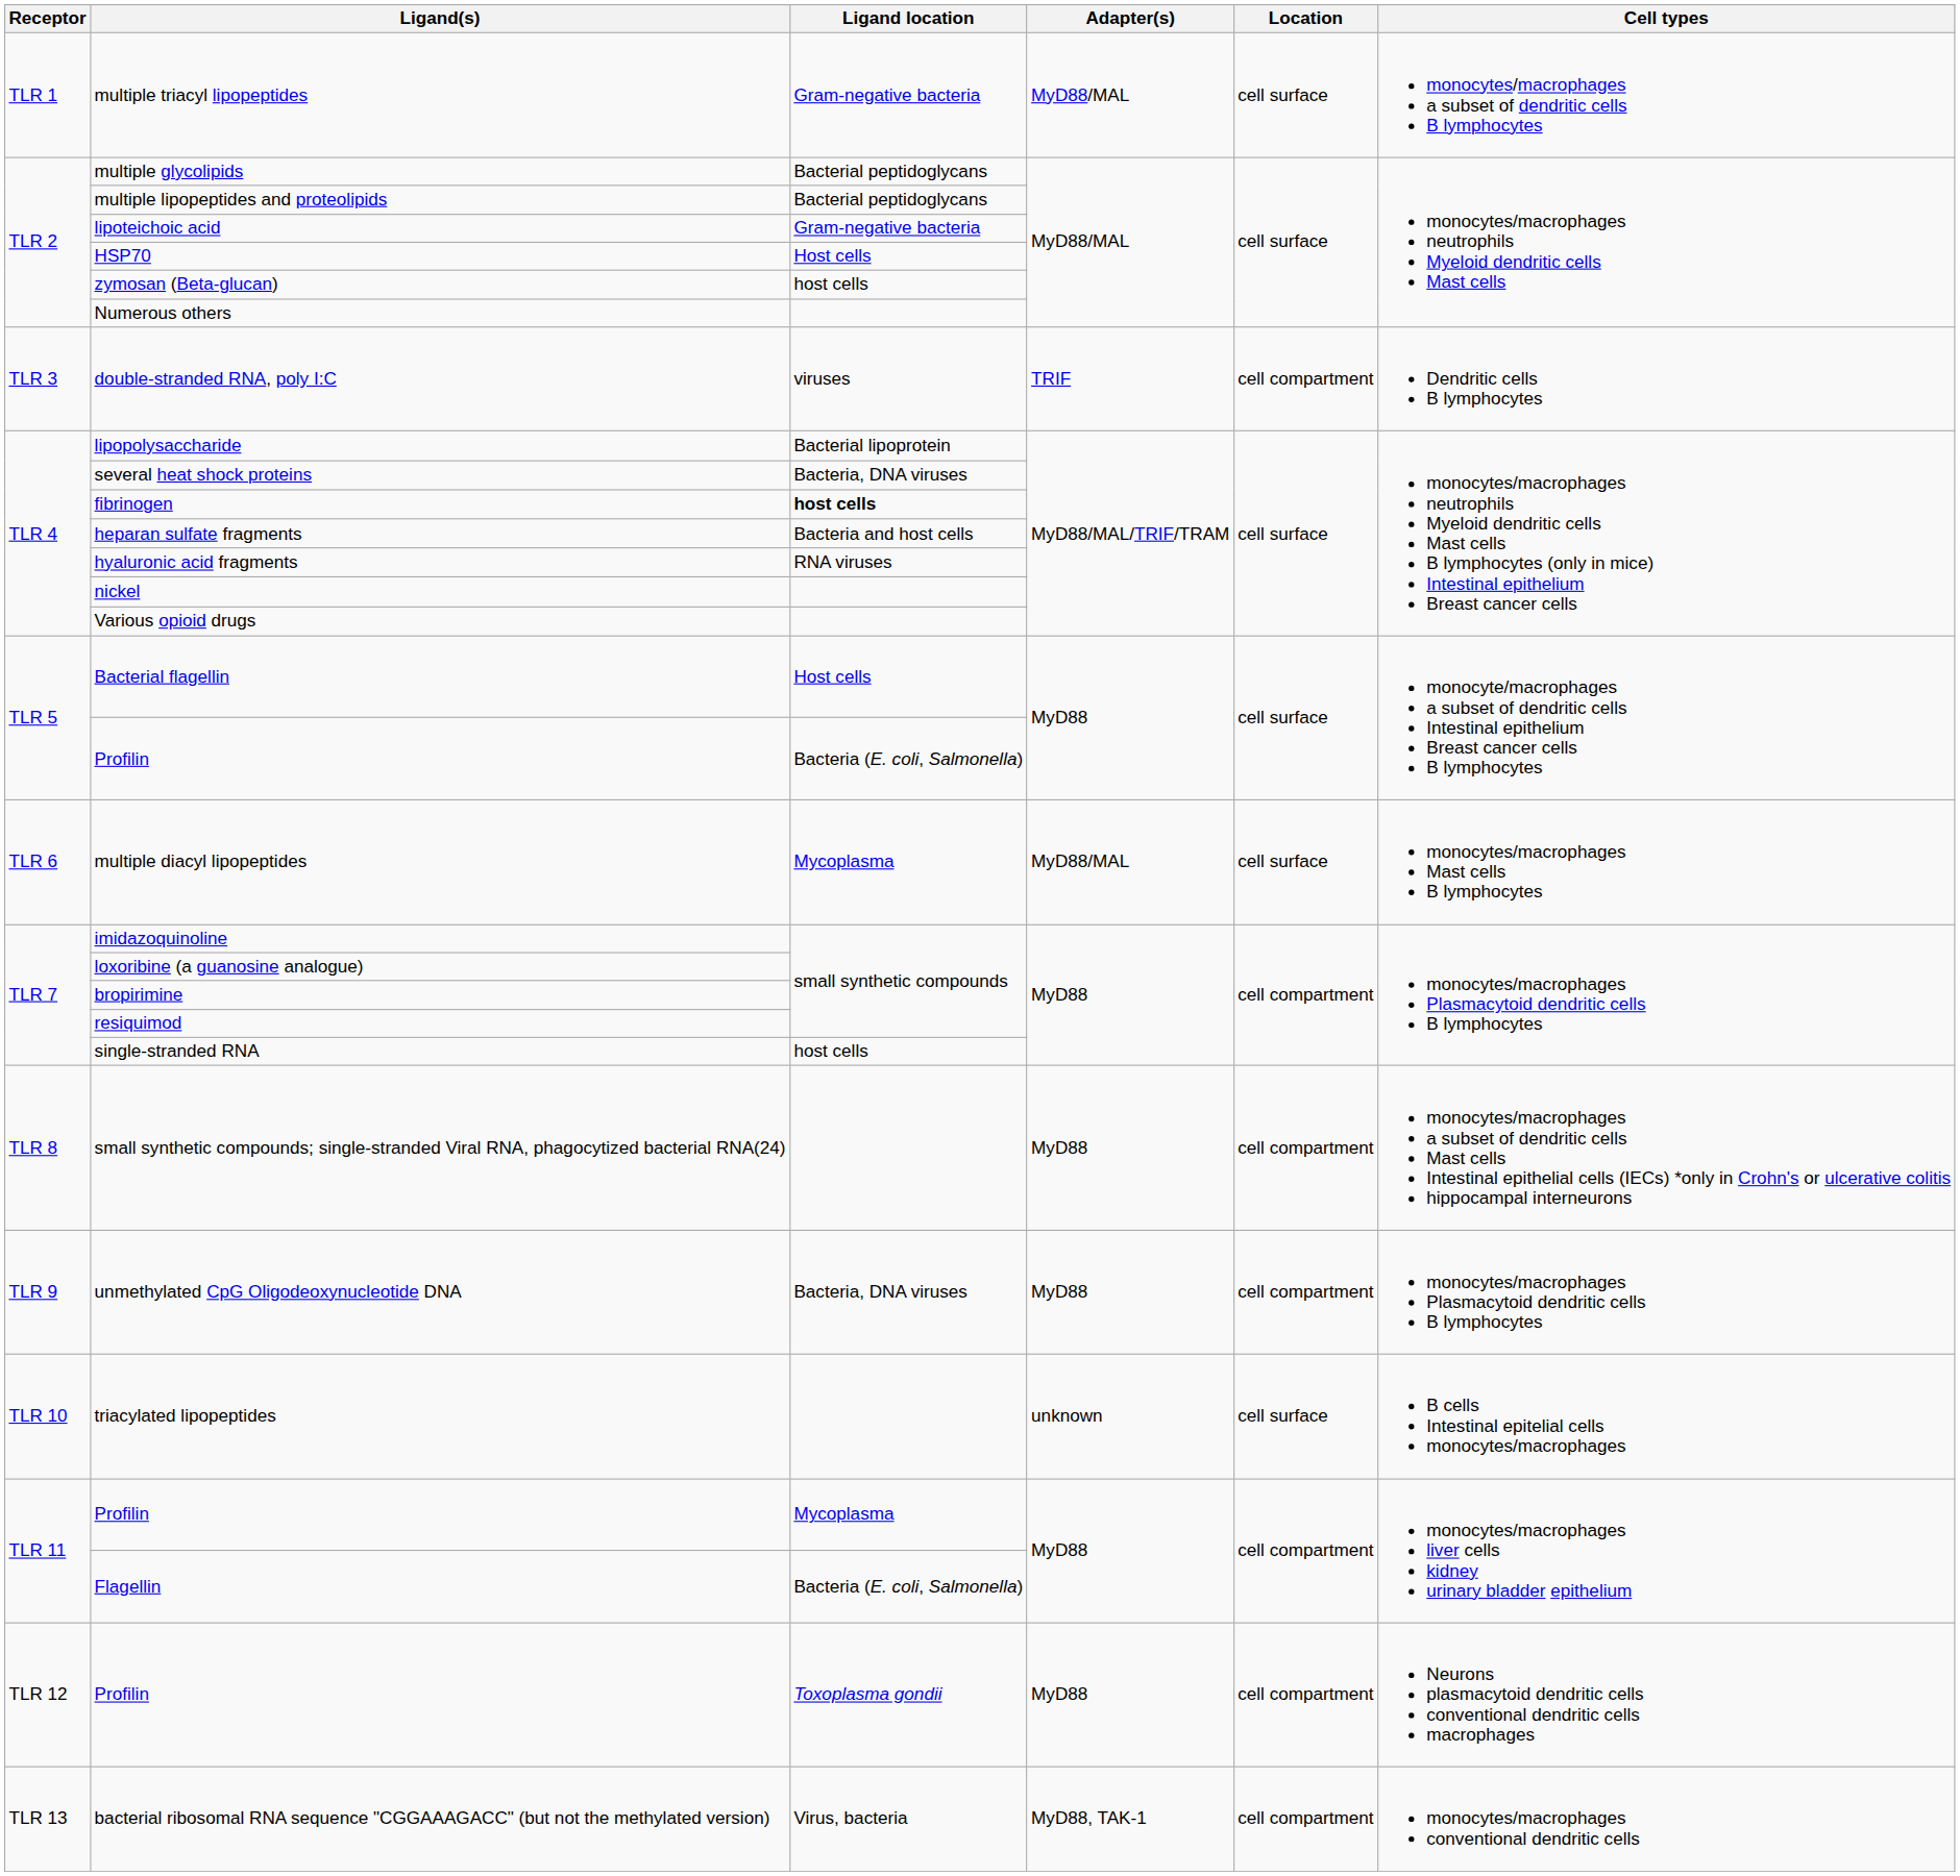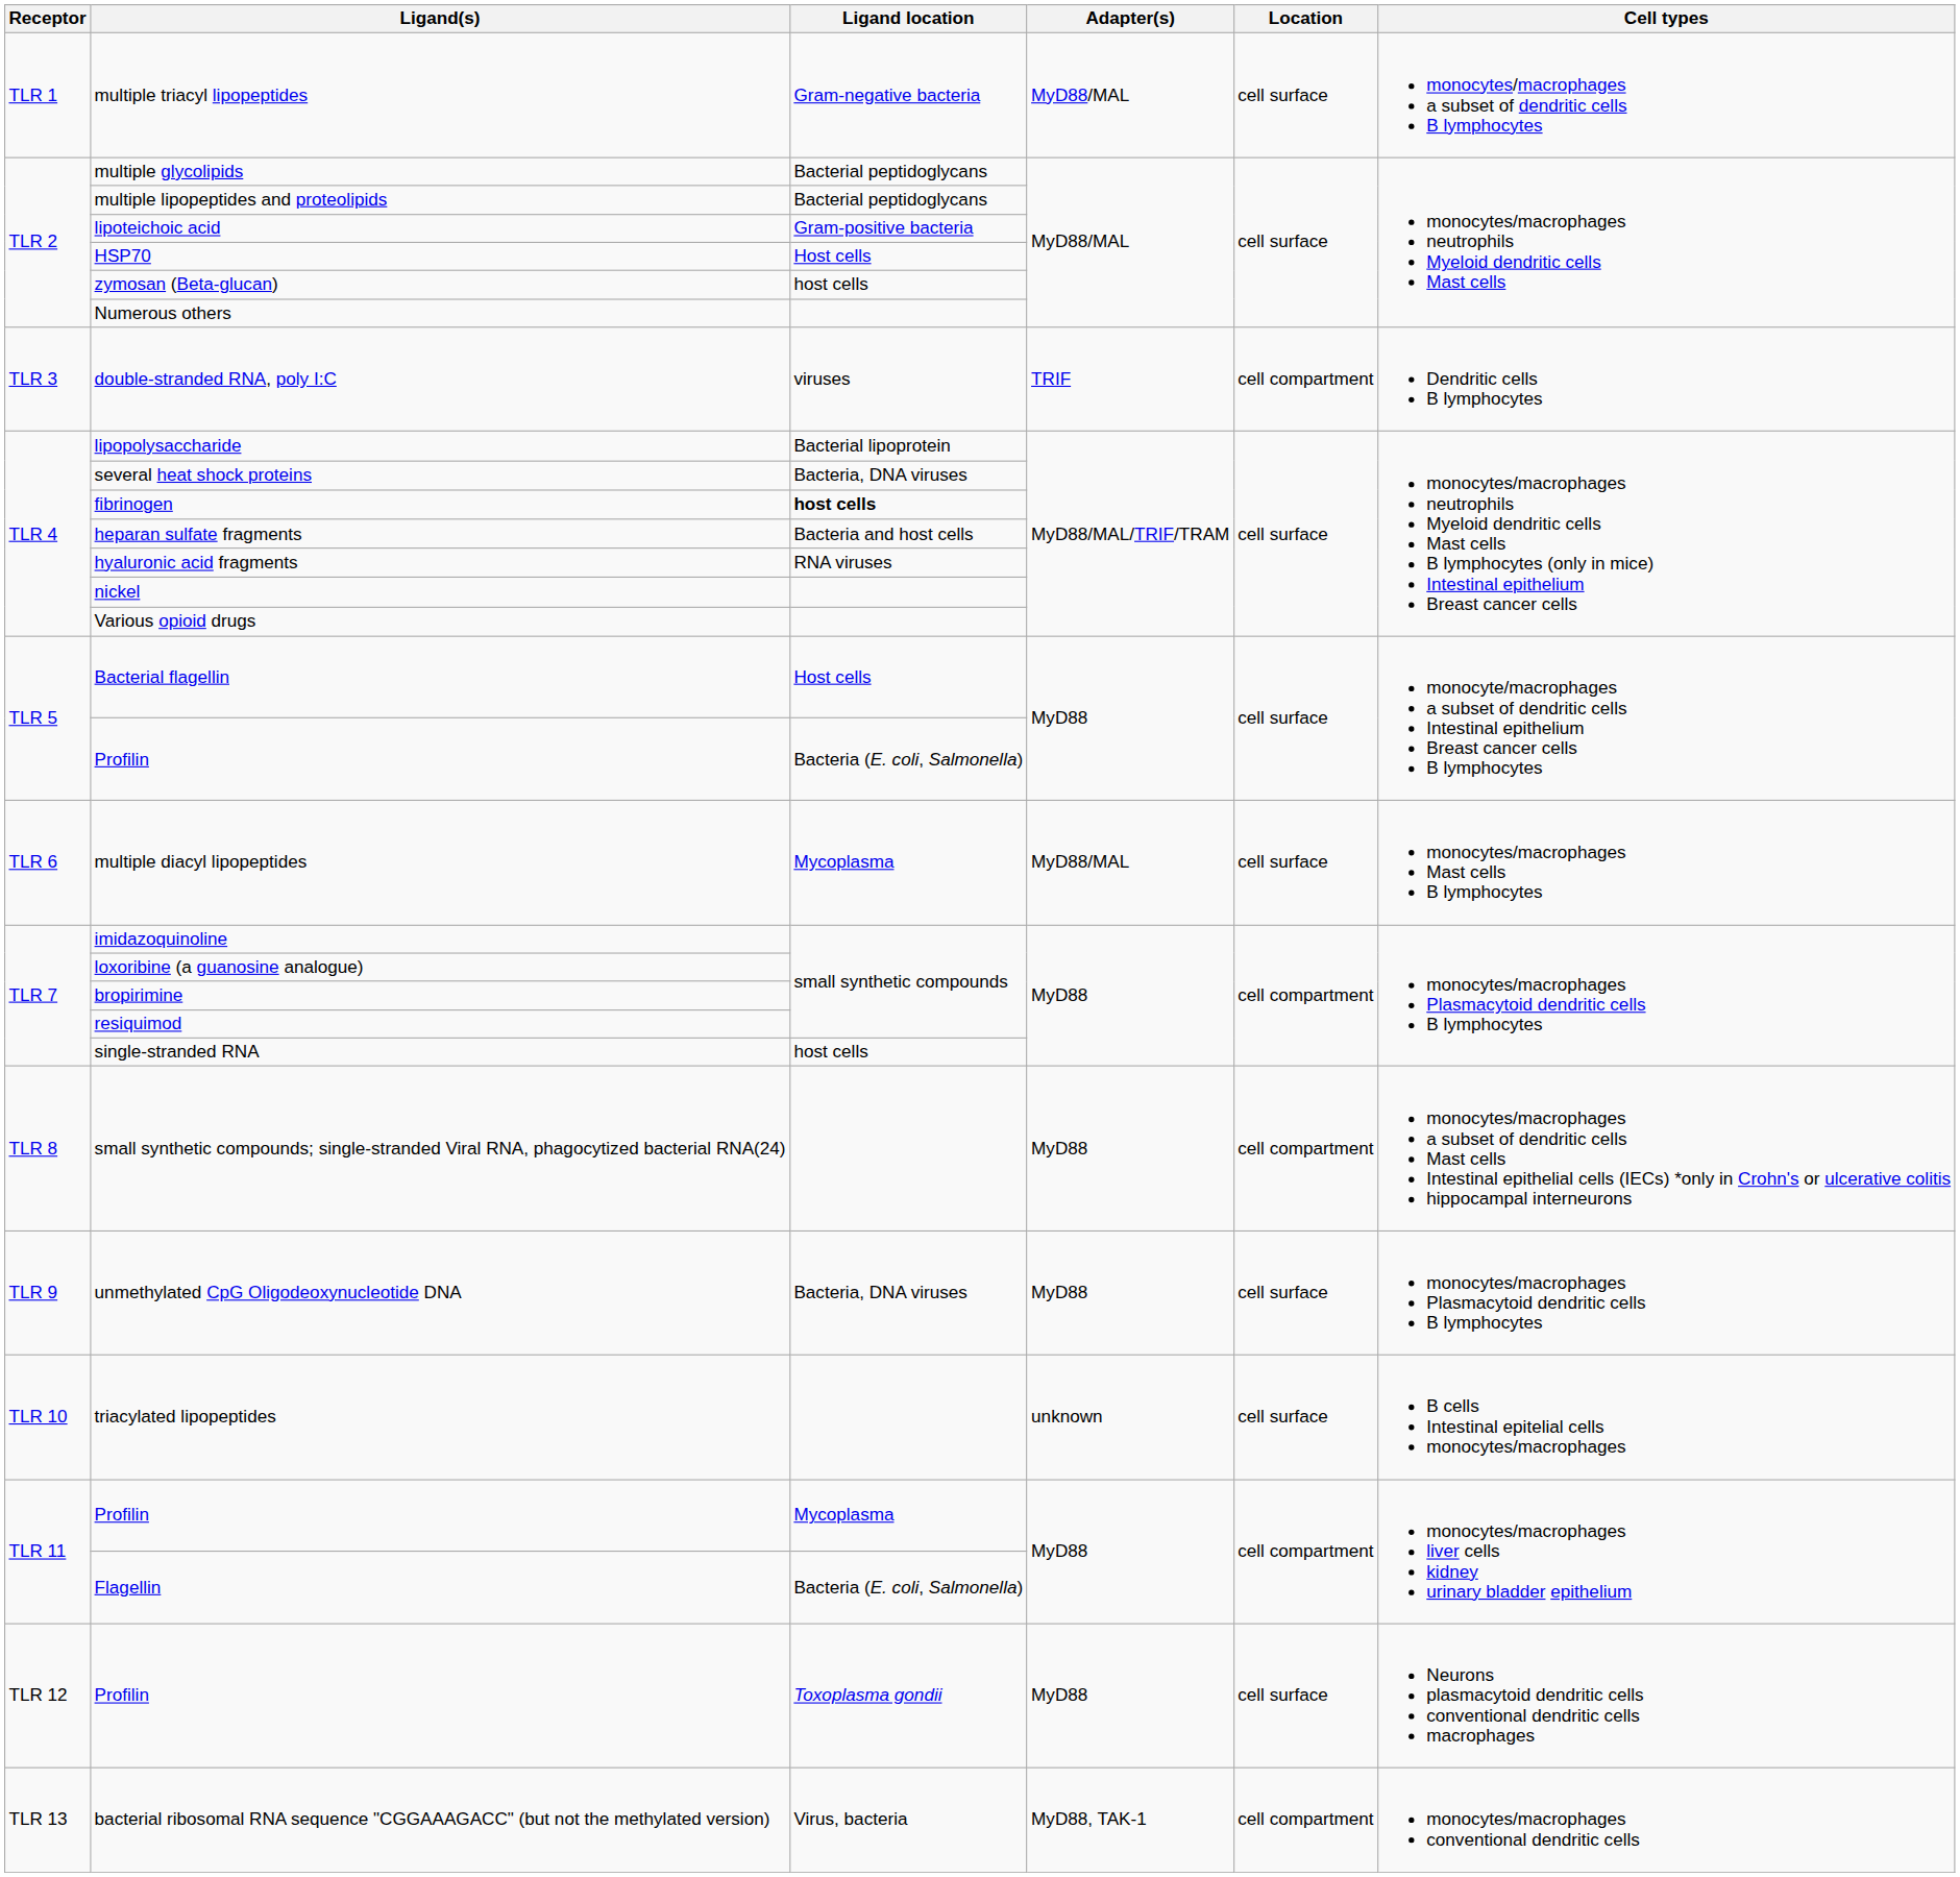lipoteichoic acid | Ligand location: Gram-negative bacteria -> Gram-positive bacteria
unmethylated CpG Oligodeoxynucleotide DNA | Location: cell compartment -> cell surface
TLR 12 / Profilin | Location: cell compartment -> cell surface
